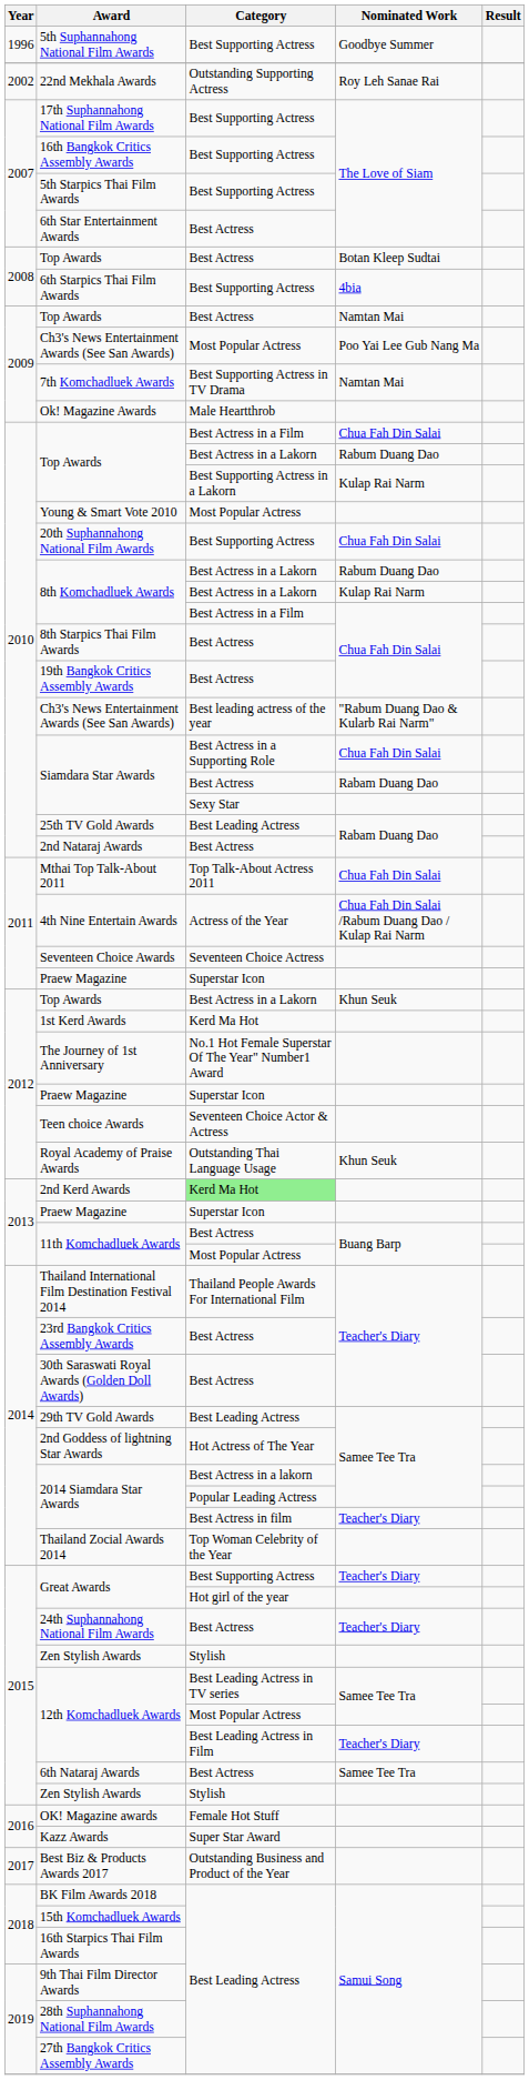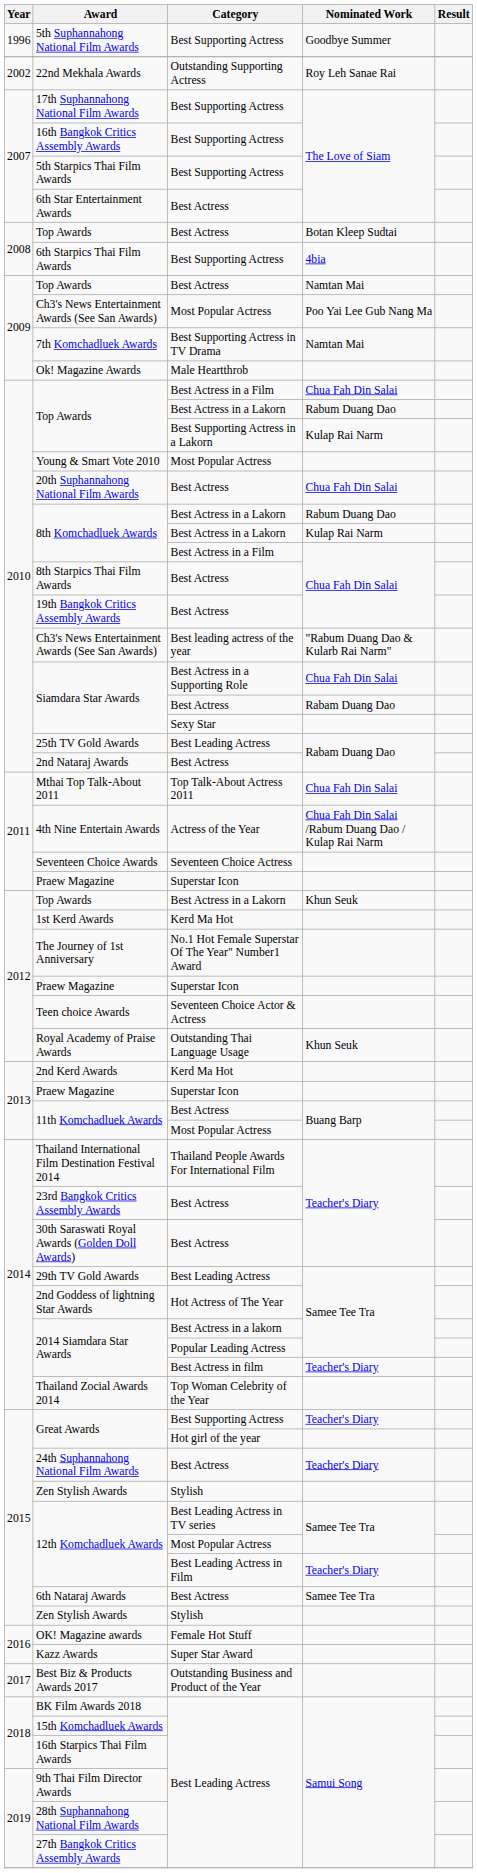20th Suphannahong National Film Awards | Category: Best Supporting Actress -> Best Actress
2nd Kerd Awards | Category: lightgreen background -> no background
